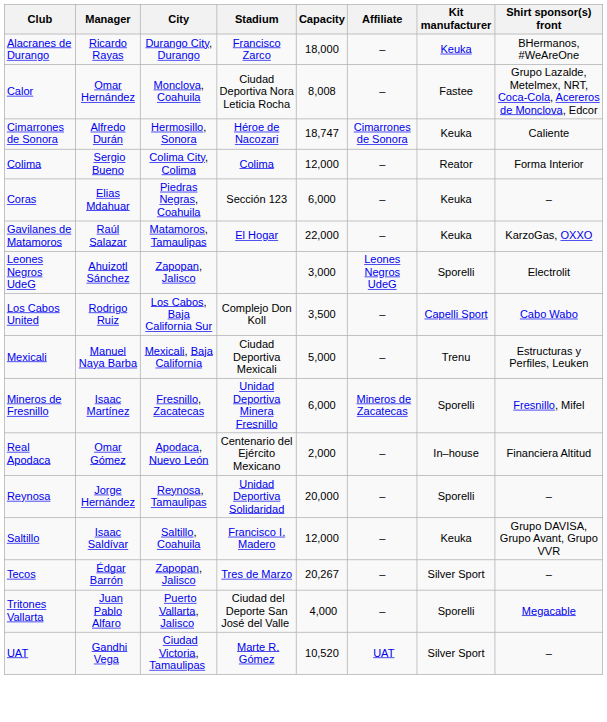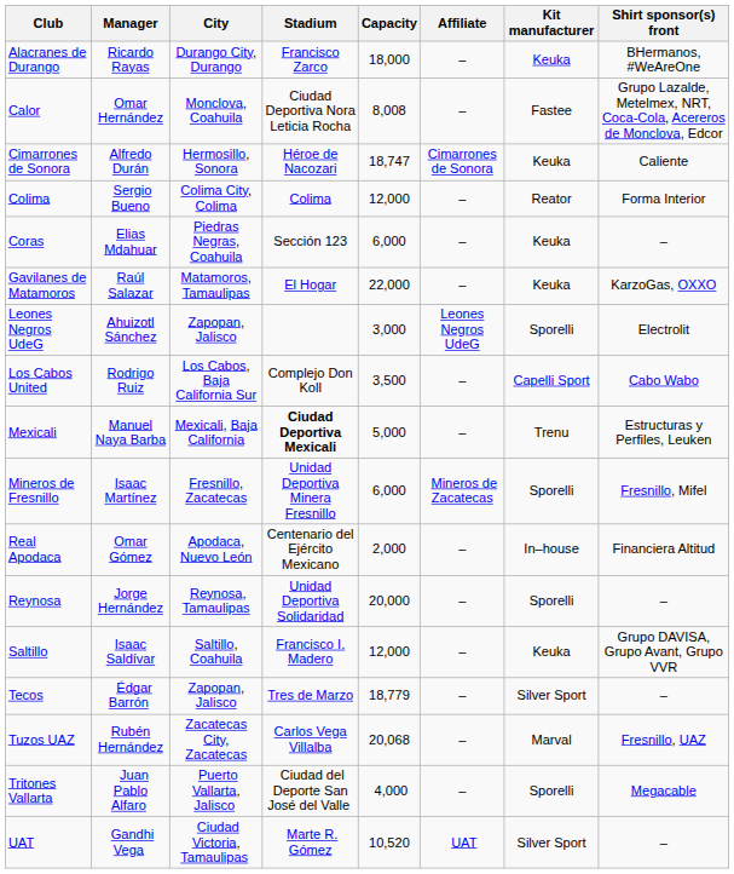Mexicali | Stadium: normal -> bold
Tecos | Capacity: 20,267 -> 18,779
+ row: Tuzos UAZ | Rubén Hernández | Zacatecas City, Zacatecas | Carlos Vega Villalba | 20,068 | – | Marval | Fresnillo, UAZ
